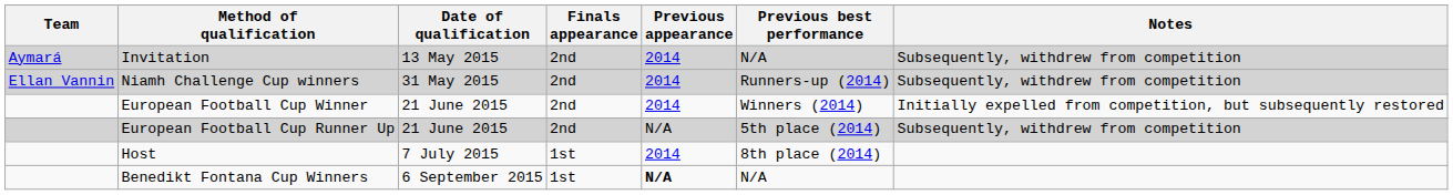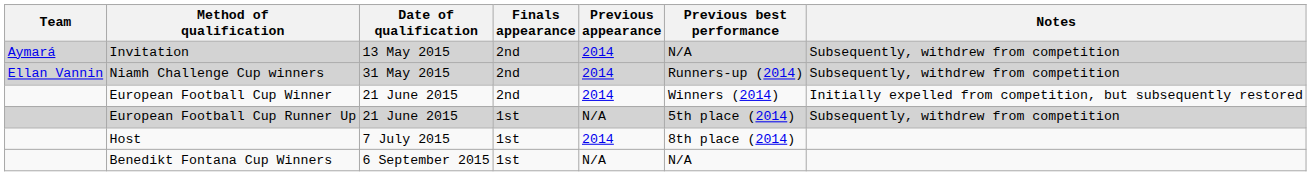European Football Cup Runner Up | Finals appearance: 2nd -> 1st
Benedikt Fontana Cup Winners | Previous appearance: bold -> normal
